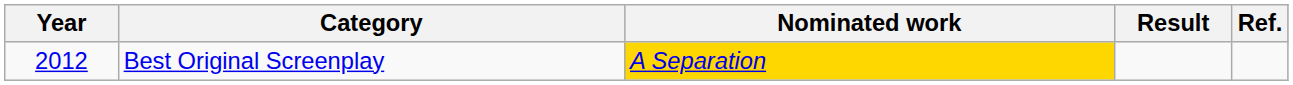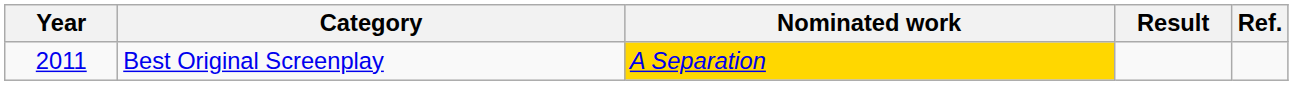Best Original Screenplay | Year: 2012 -> 2011
